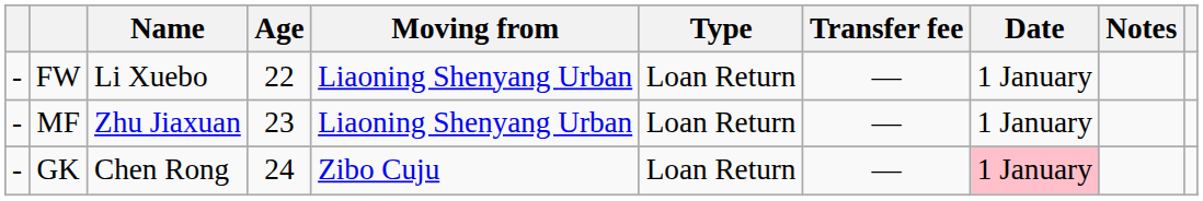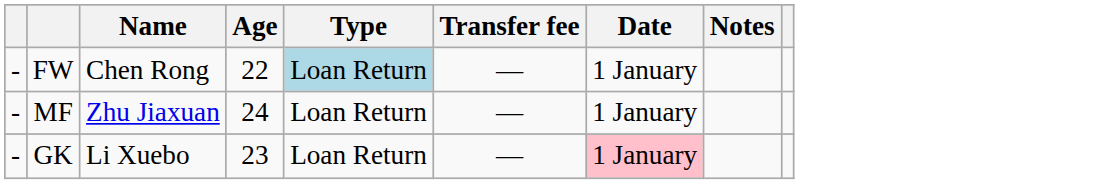- column: Moving from | Liaoning Shenyang Urban | Liaoning Shenyang Urban | Zibo Cuju
FW | Name: Li Xuebo -> Chen Rong
FW | Type: no background -> lightblue background
MF | Age: 23 -> 24
GK | Name: Chen Rong -> Li Xuebo
GK | Age: 24 -> 23
